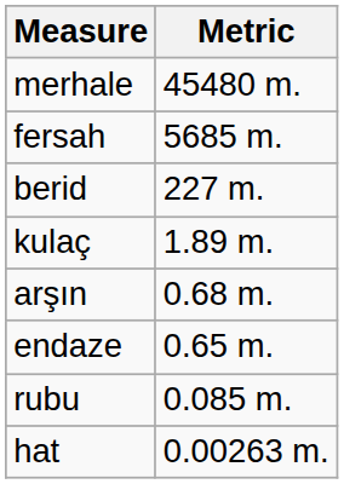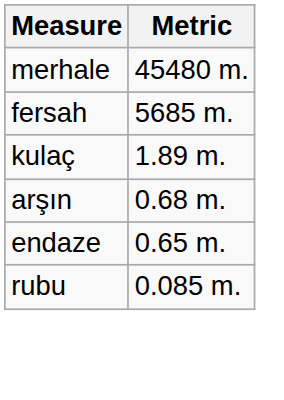- row: berid | 227 m.
- row: hat | 0.00263 m.
